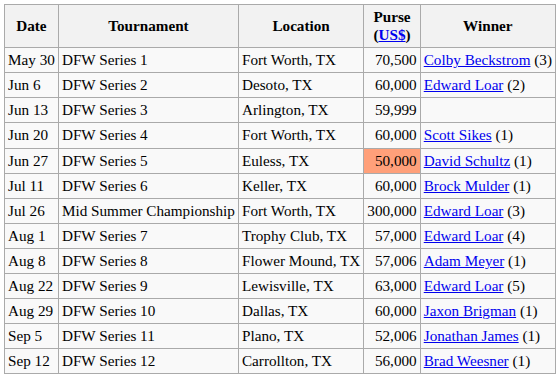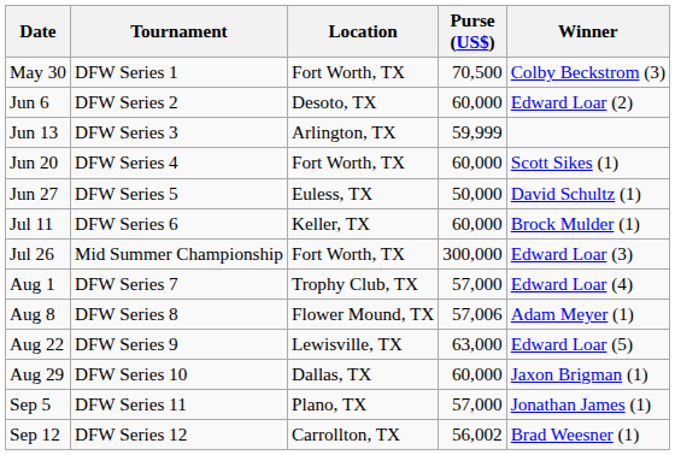Jun 27 | Purse (US$): lightsalmon background -> no background
Sep 5 | Purse (US$): 52,006 -> 57,000
Sep 12 | Purse (US$): 56,000 -> 56,002
